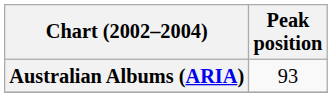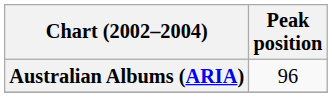Australian Albums (ARIA) | Peak position: 93 -> 96
